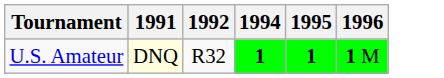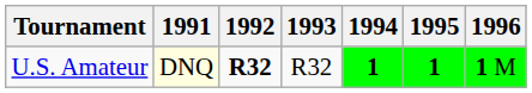+ column: 1993 | R32
U.S. Amateur | 1992: normal -> bold
